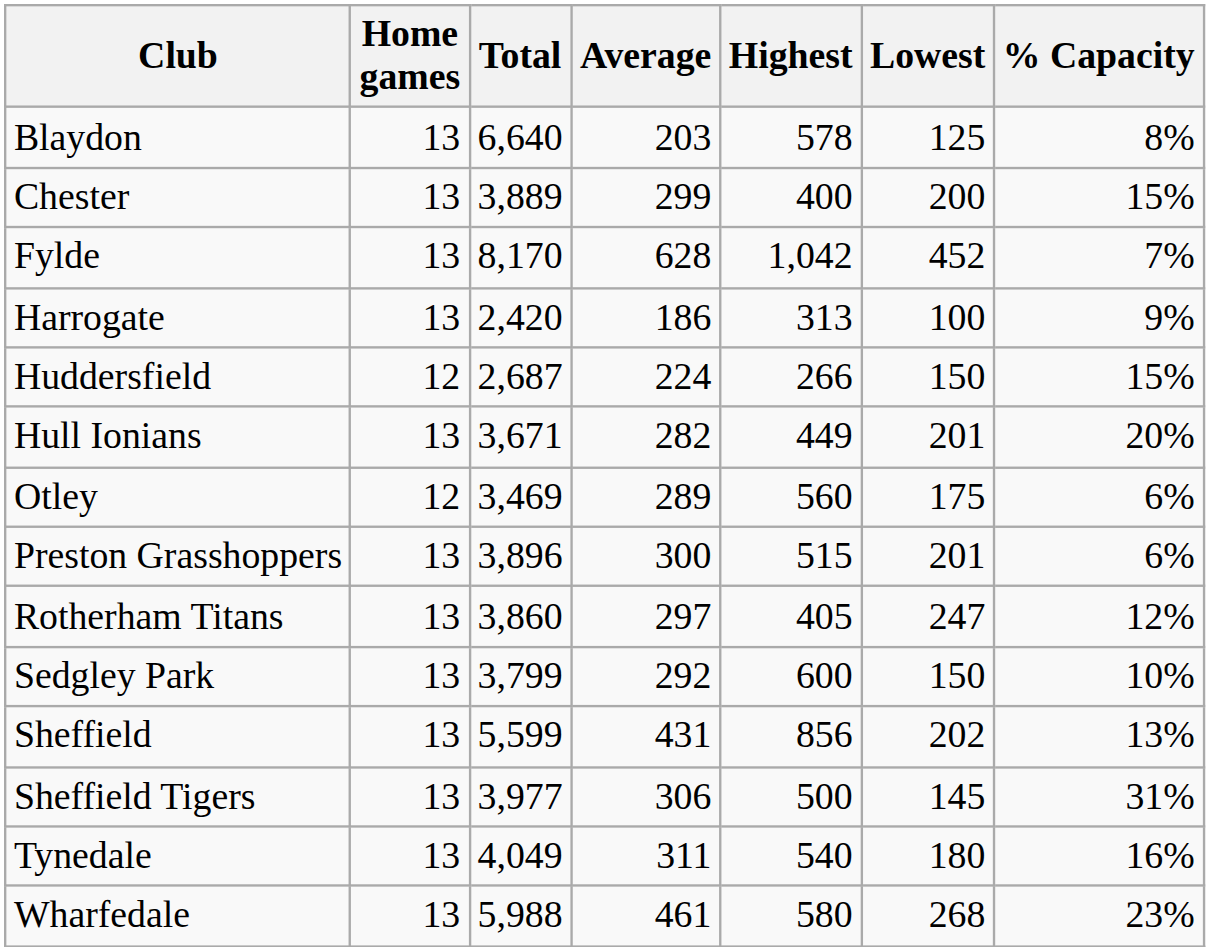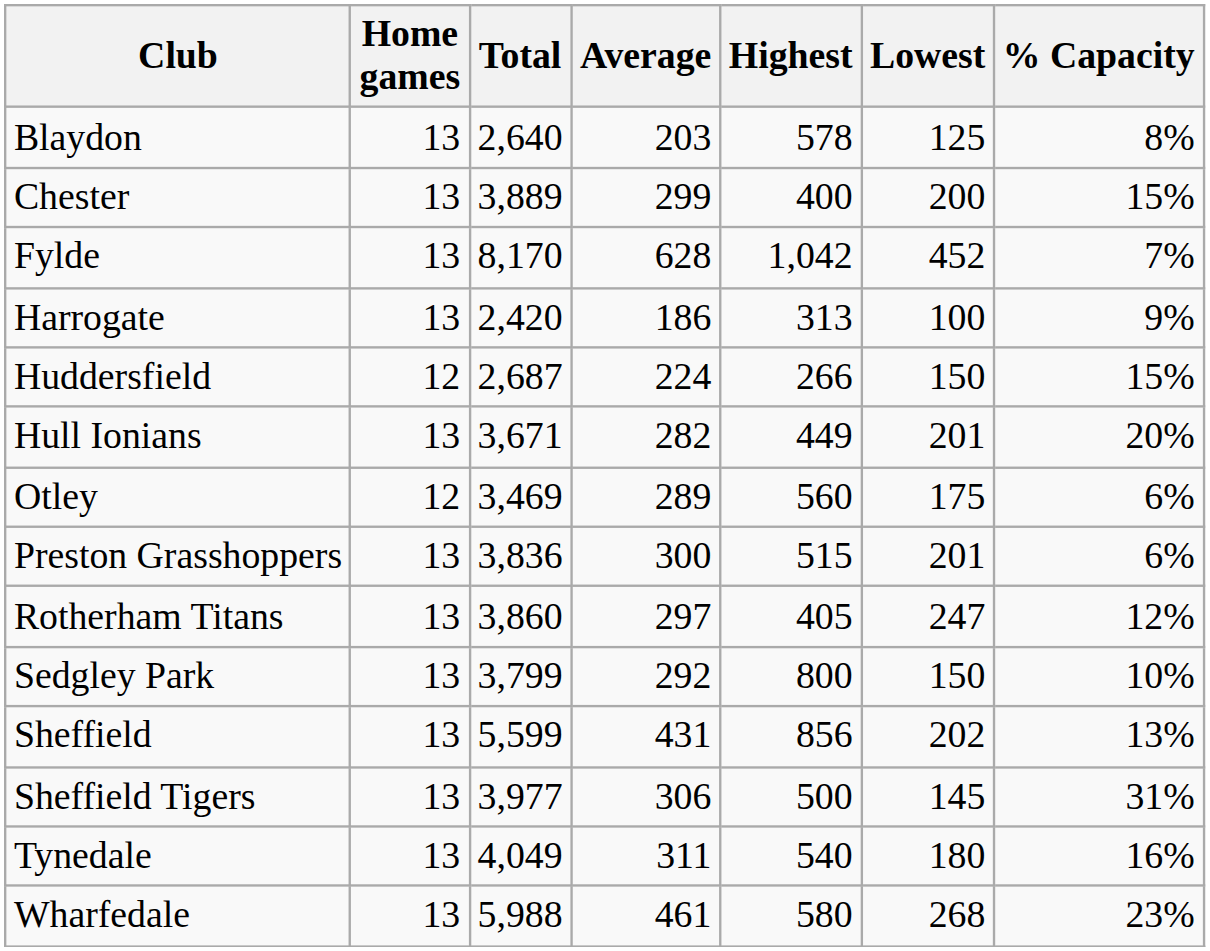Blaydon | Total: 6,640 -> 2,640
Preston Grasshoppers | Total: 3,896 -> 3,836
Sedgley Park | Highest: 600 -> 800
